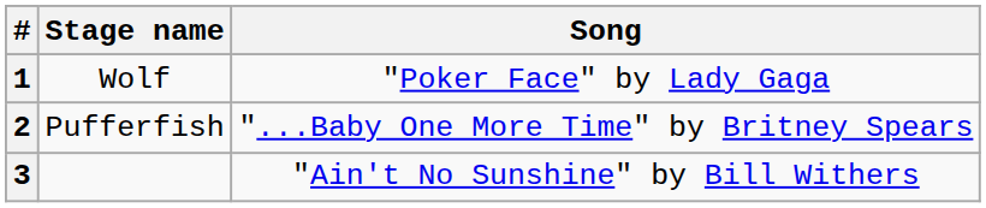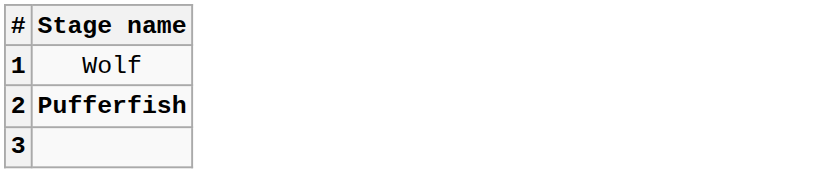- column: Song | "Poker Face" by Lady Gaga | "...Baby One More Time" by Britney Spears | "Ain't No Sunshine" by Bill Withers
2 | Stage name: normal -> bold
